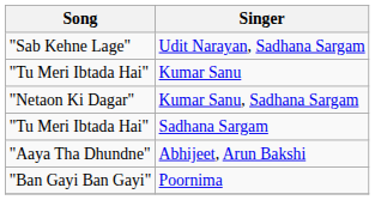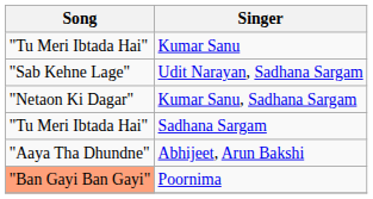rows swapped: Udit Narayan, Sadhana Sargam <-> Kumar Sanu
Poornima | Song: no background -> lightsalmon background
